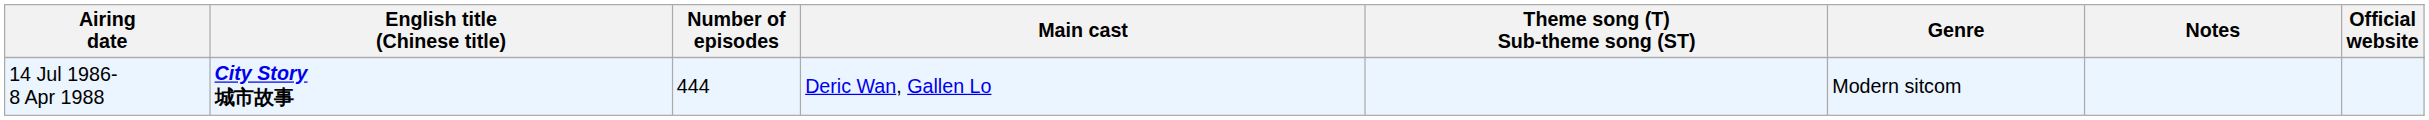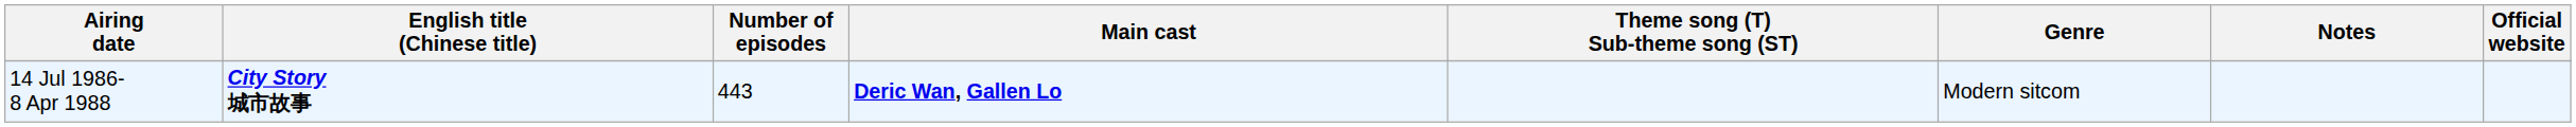14 Jul 1986- 8 Apr 1988 | Number of episodes: 444 -> 443
14 Jul 1986- 8 Apr 1988 | Main cast: normal -> bold
